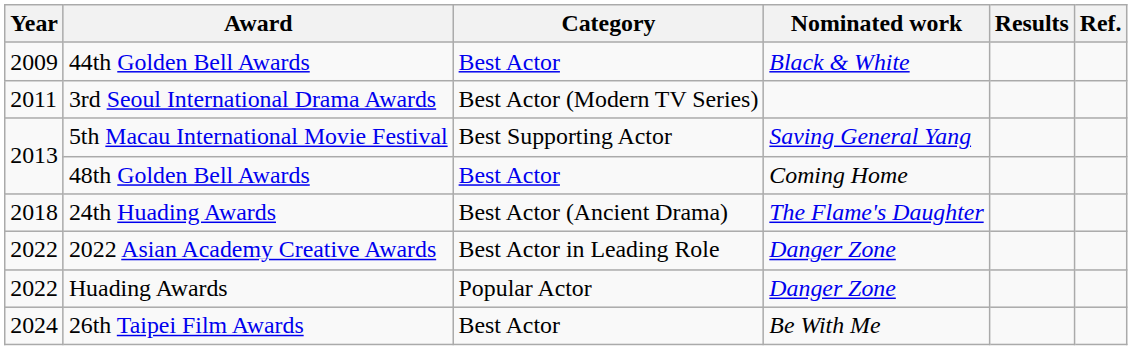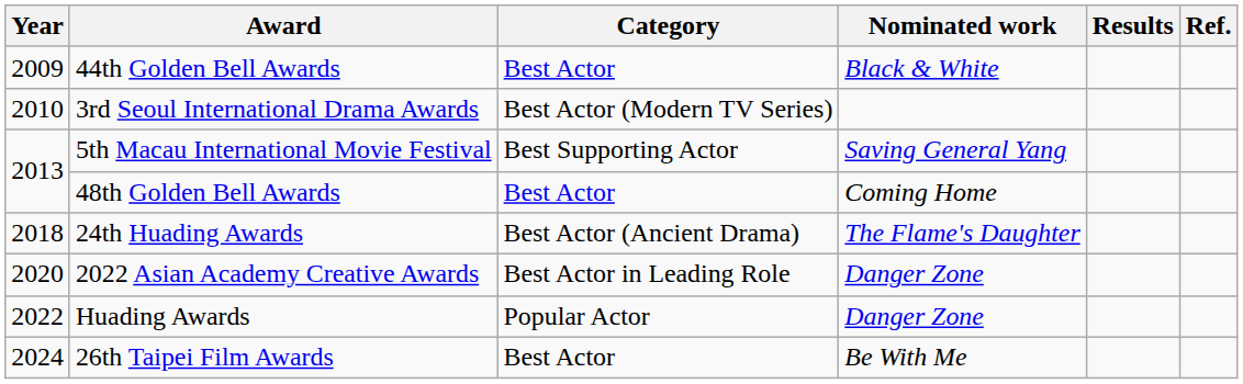3rd Seoul International Drama Awards | Year: 2011 -> 2010
2022 Asian Academy Creative Awards | Year: 2022 -> 2020
